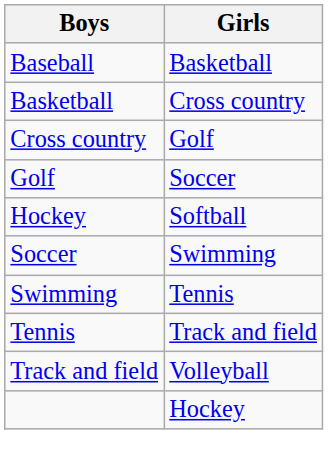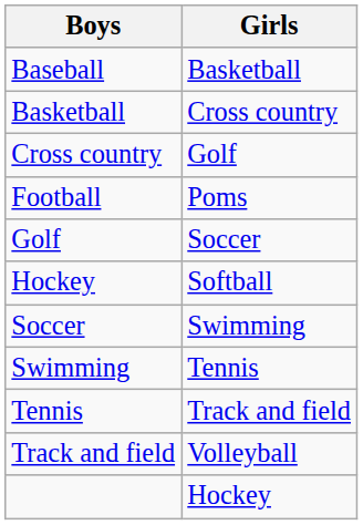+ row: Football | Poms
